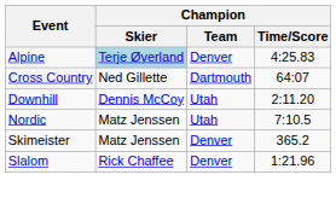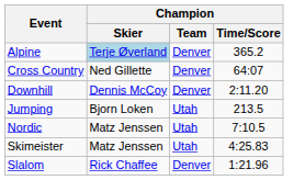Alpine | Champion / Time/Score: 4:25.83 -> 365.2
Cross Country | Champion / Team: Dartmouth -> Denver
Downhill | Champion / Team: Utah -> Denver
+ row: Jumping | Bjorn Loken | Utah | 213.5
Skimeister | Champion / Team: Denver -> Utah
Skimeister | Champion / Time/Score: 365.2 -> 4:25.83
